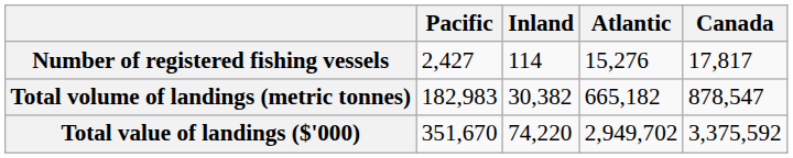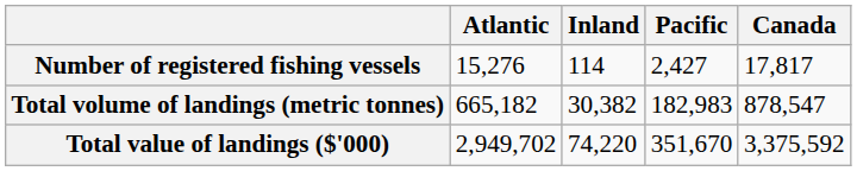columns swapped: Pacific <-> Atlantic
